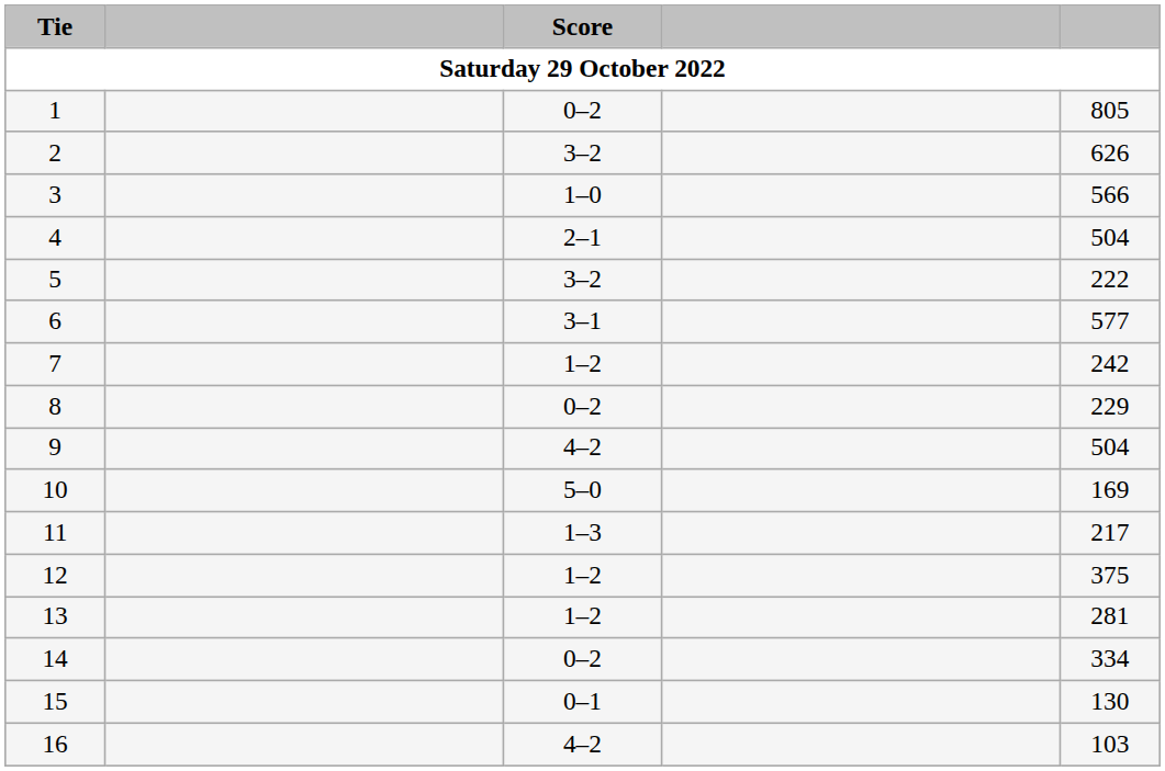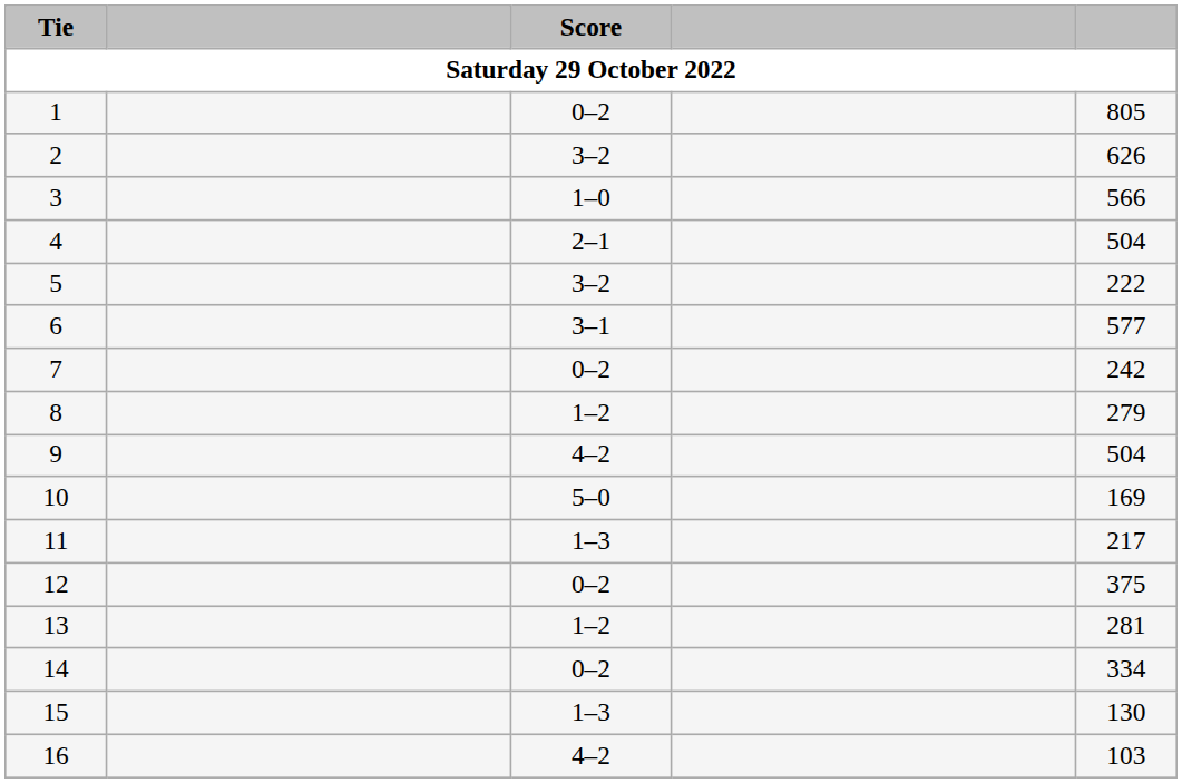7 | Score: 1–2 -> 0–2
8 | Score: 0–2 -> 1–2
8 | column 5: 229 -> 279
12 | Score: 1–2 -> 0–2
15 | Score: 0–1 -> 1–3
